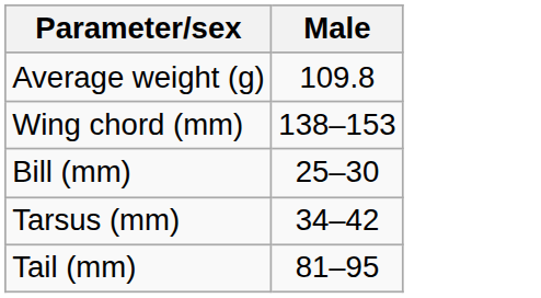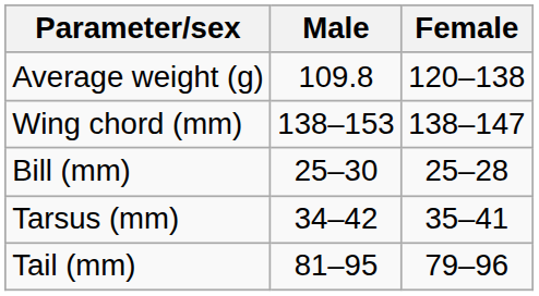+ column: Female | 120–138 | 138–147 | 25–28 | 35–41 | 79–96
